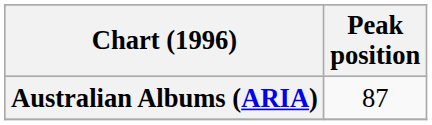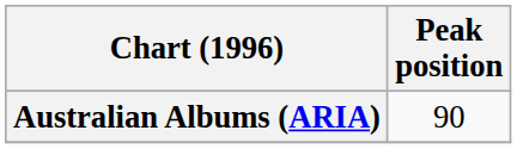Australian Albums (ARIA) | Peak position: 87 -> 90
